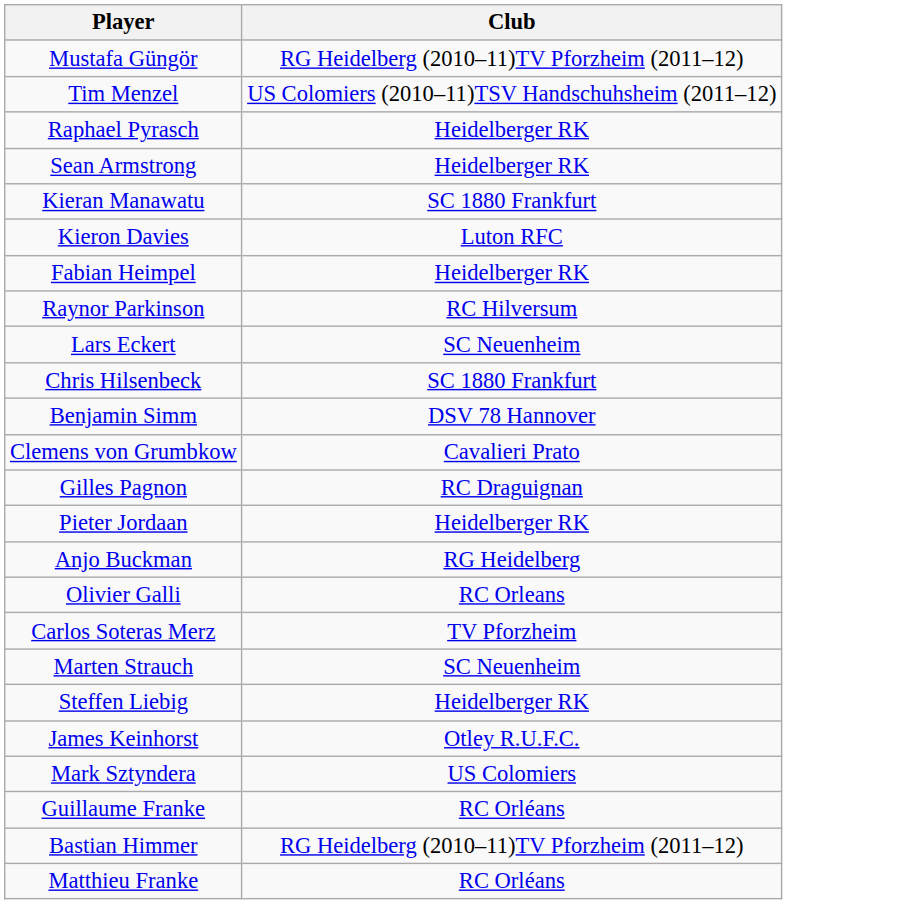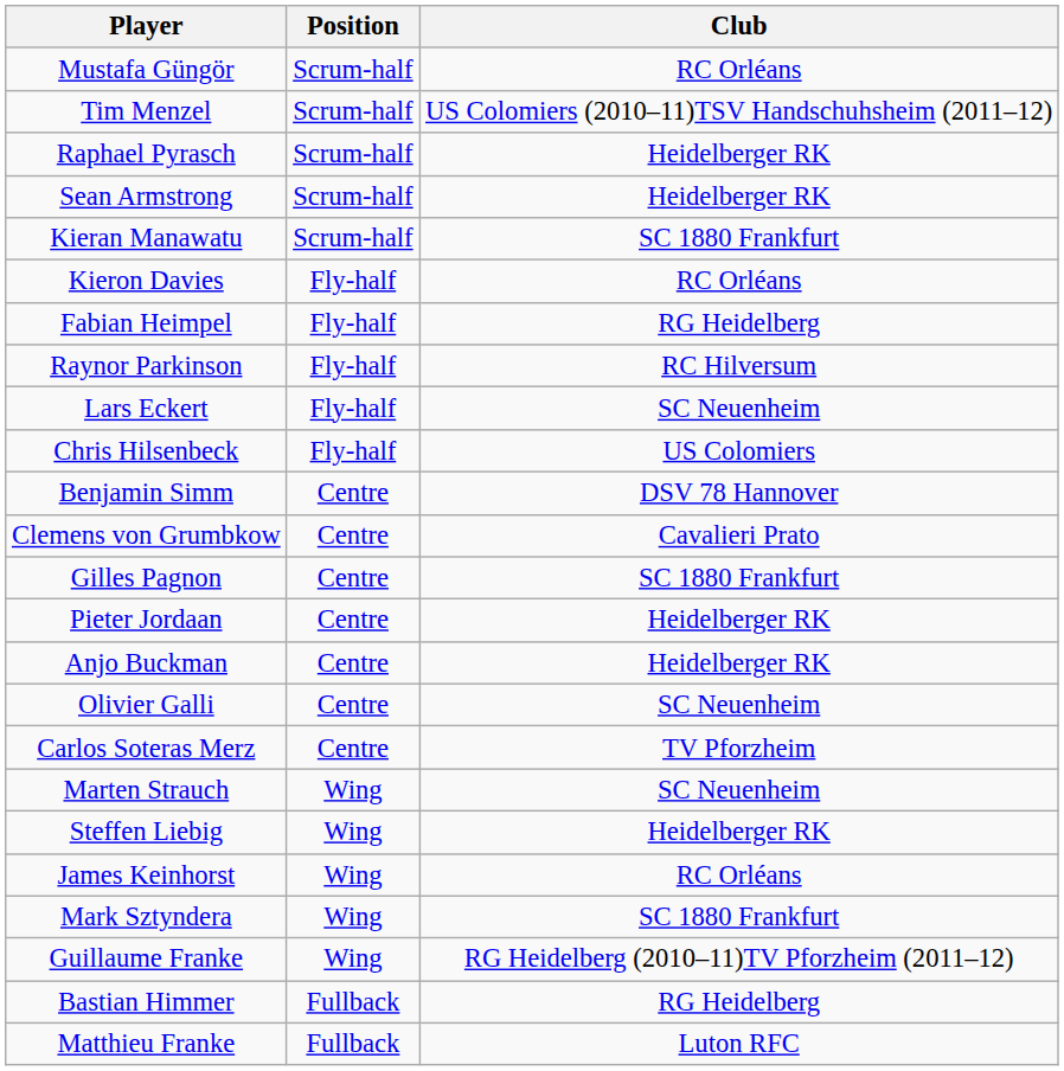+ column: Position | Scrum-half | Scrum-half | Scrum-half | Scrum-half | Scrum-half | Fly-half | Fly-half | Fly-half | Fly-half | Fly-half | Centre | Centre | Centre | Centre | Centre | Centre | Centre | Wing | Wing | Wing | Wing | Wing | Fullback | Fullback
Mustafa Güngör | Club: RG Heidelberg (2010–11)TV Pforzheim (2011–12) -> RC Orléans
Kieron Davies | Club: Luton RFC -> RC Orléans
Fabian Heimpel | Club: Heidelberger RK -> RG Heidelberg
Chris Hilsenbeck | Club: SC 1880 Frankfurt -> US Colomiers
Gilles Pagnon | Club: RC Draguignan -> SC 1880 Frankfurt
Anjo Buckman | Club: RG Heidelberg -> Heidelberger RK
Olivier Galli | Club: RC Orleans -> SC Neuenheim
James Keinhorst | Club: Otley R.U.F.C. -> RC Orléans
Mark Sztyndera | Club: US Colomiers -> SC 1880 Frankfurt
Guillaume Franke | Club: RC Orléans -> RG Heidelberg (2010–11)TV Pforzheim (2011–12)
Bastian Himmer | Club: RG Heidelberg (2010–11)TV Pforzheim (2011–12) -> RG Heidelberg
Matthieu Franke | Club: RC Orléans -> Luton RFC
